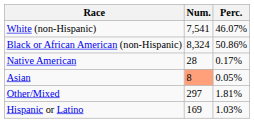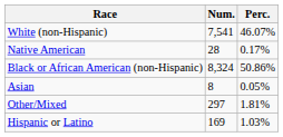rows swapped: Black or African American (non-Hispanic) <-> Native American
Asian | Num.: lightsalmon background -> no background
